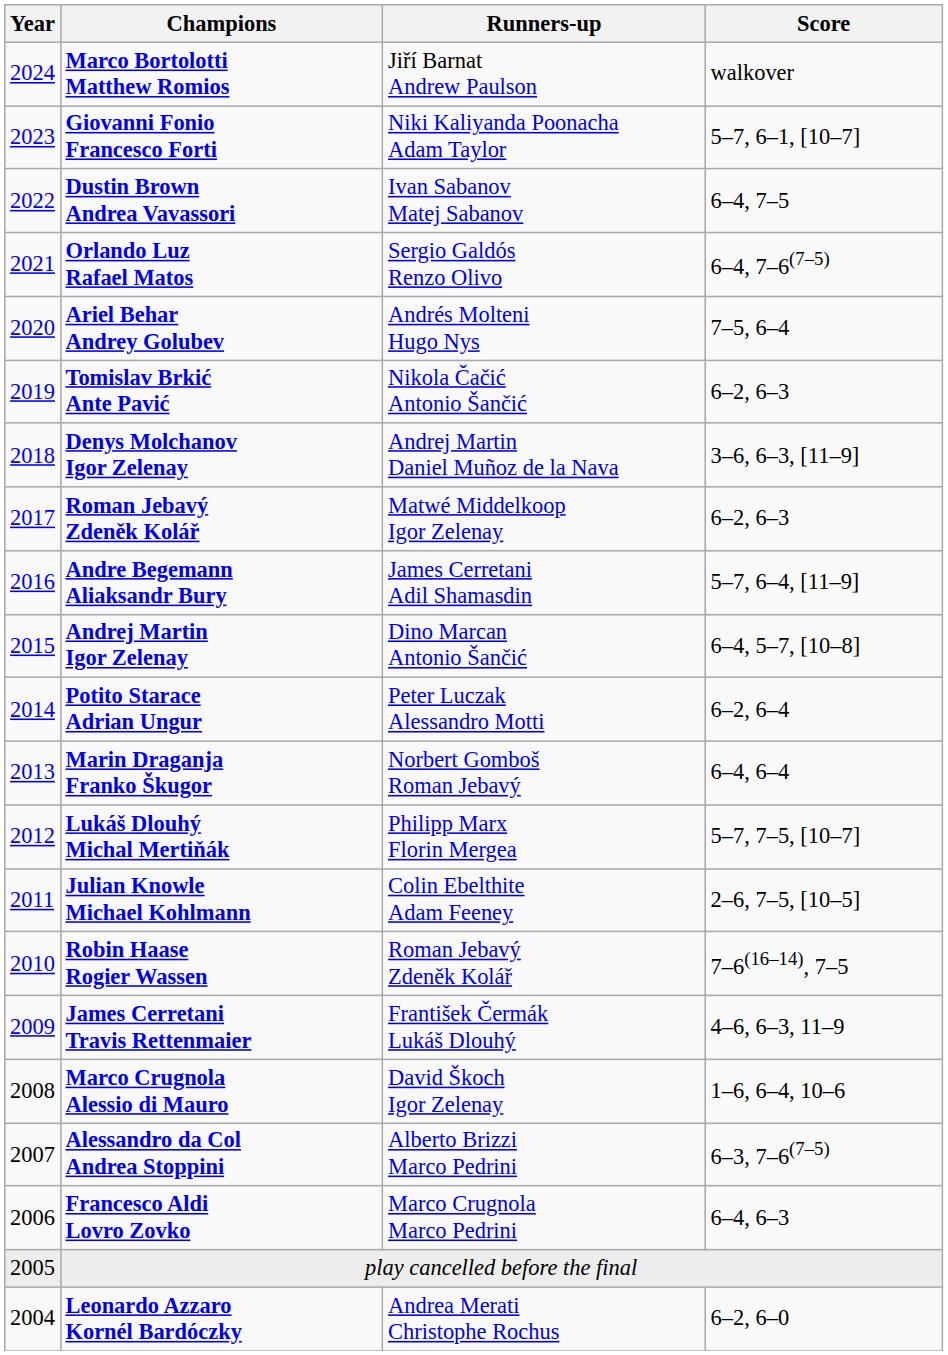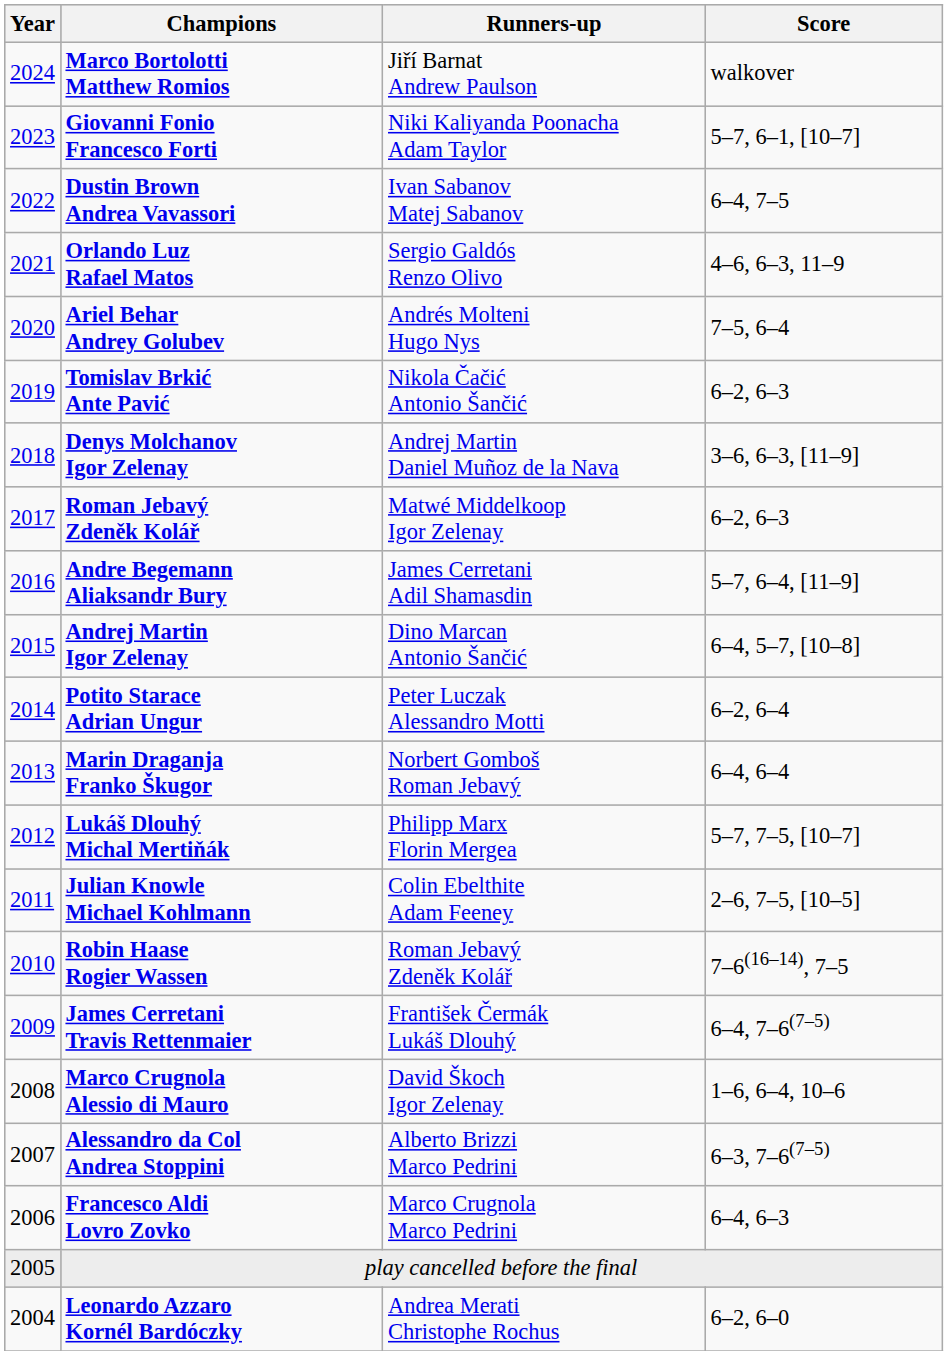Orlando Luz Rafael Matos | Score: 6–4, 7–6(7–5) -> 4–6, 6–3, 11–9
James Cerretani Travis Rettenmaier | Score: 4–6, 6–3, 11–9 -> 6–4, 7–6(7–5)
